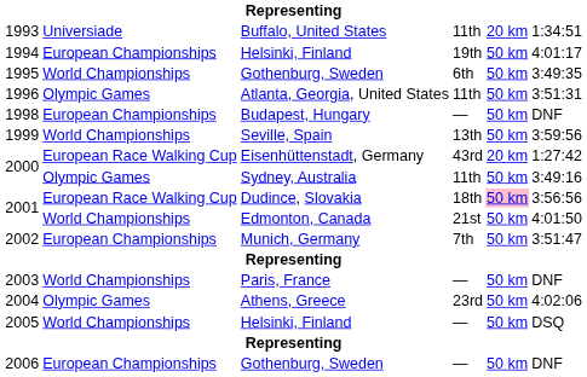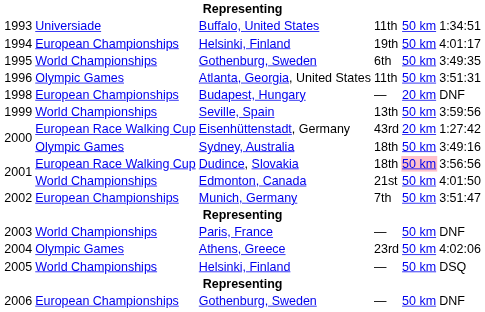1993 | column 5: 20 km -> 50 km
1998 | column 5: 50 km -> 20 km
2000 / Sydney, Australia | column 4: 11th -> 18th
